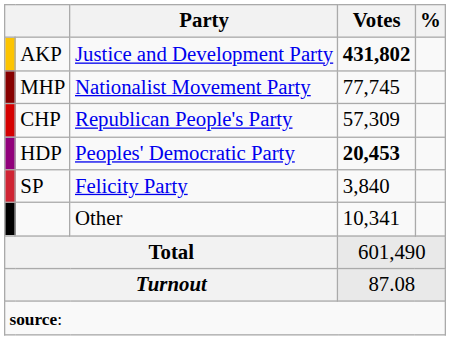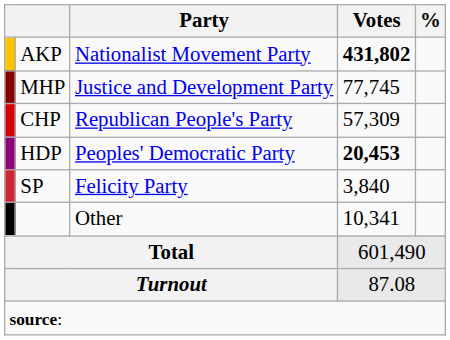AKP | Party: Justice and Development Party -> Nationalist Movement Party
MHP | Party: Nationalist Movement Party -> Justice and Development Party
